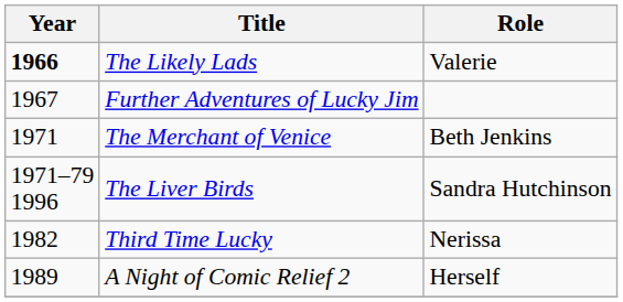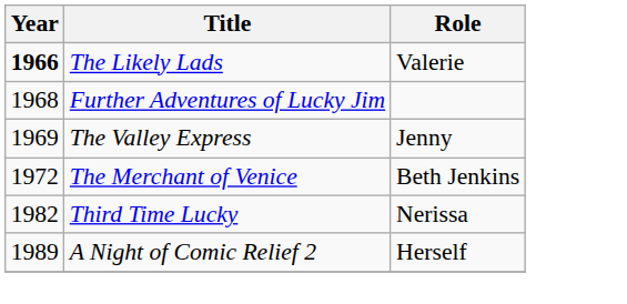Further Adventures of Lucky Jim | Year: 1967 -> 1968
+ row: 1969 | The Valley Express | Jenny
The Merchant of Venice | Year: 1971 -> 1972
- row: 1971–79 1996 | The Liver Birds | Sandra Hutchinson
